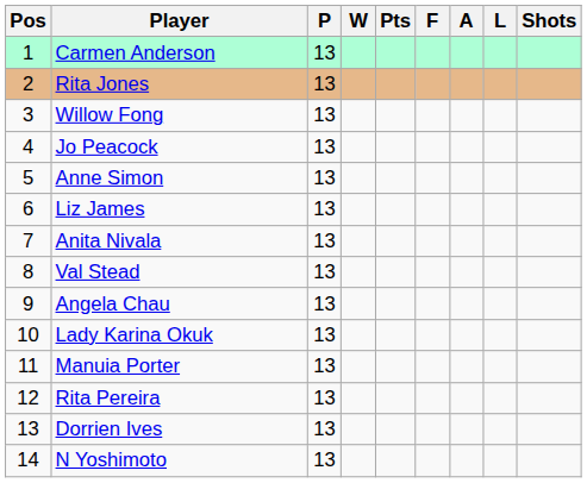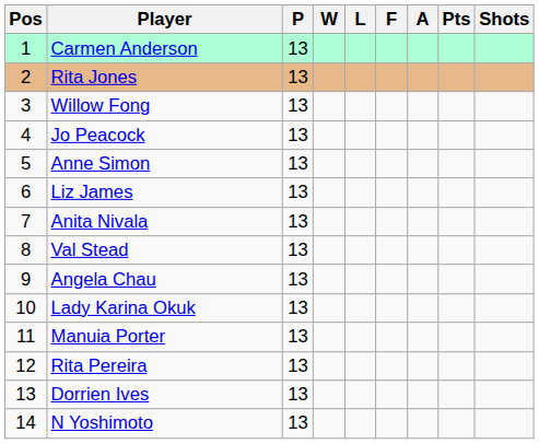columns swapped: L <-> Pts
